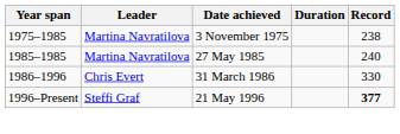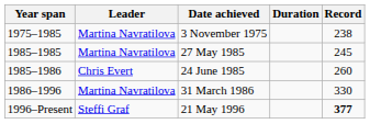27 May 1985 | Record: 240 -> 245
+ row: 1985–1986 | Chris Evert | 24 June 1985 | 260
31 March 1986 | Leader: Chris Evert -> Martina Navratilova
